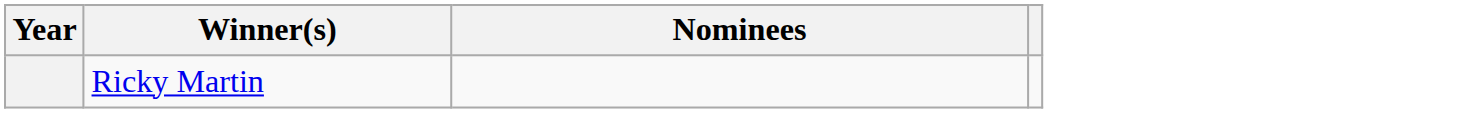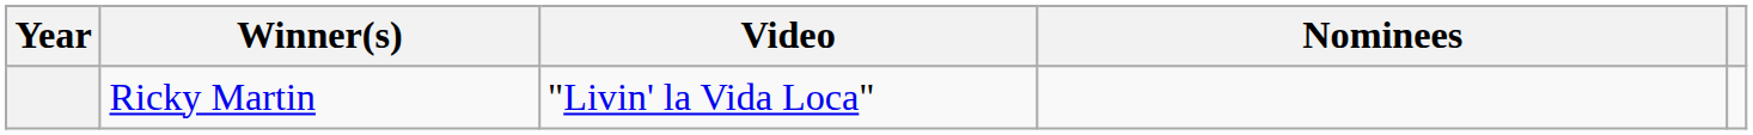+ column: Video | "Livin' la Vida Loca"
